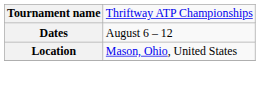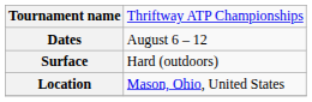+ row: Surface | Hard (outdoors)
